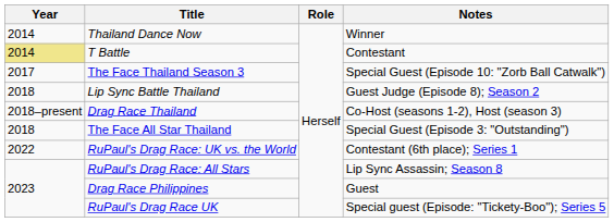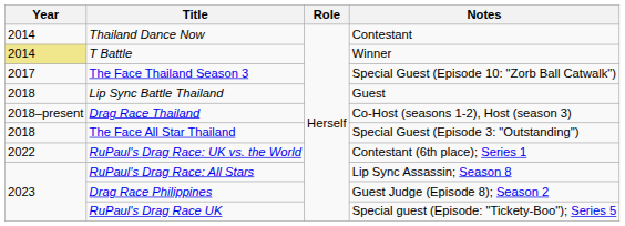Thailand Dance Now | Notes: Winner -> Contestant
T Battle | Notes: Contestant -> Winner
Lip Sync Battle Thailand | Notes: Guest Judge (Episode 8); Season 2 -> Guest
Drag Race Philippines | Notes: Guest -> Guest Judge (Episode 8); Season 2
